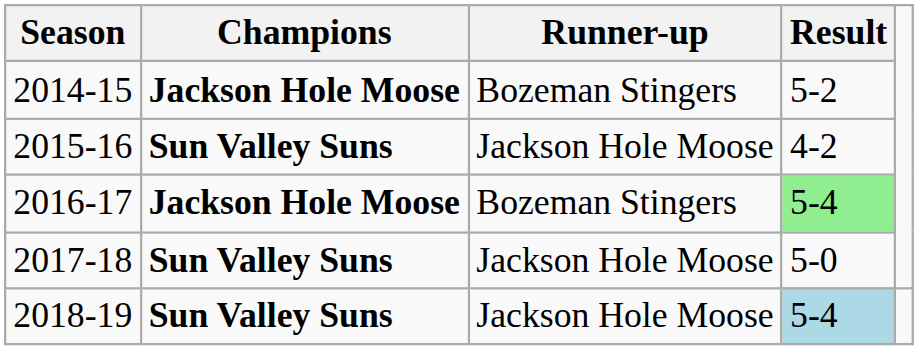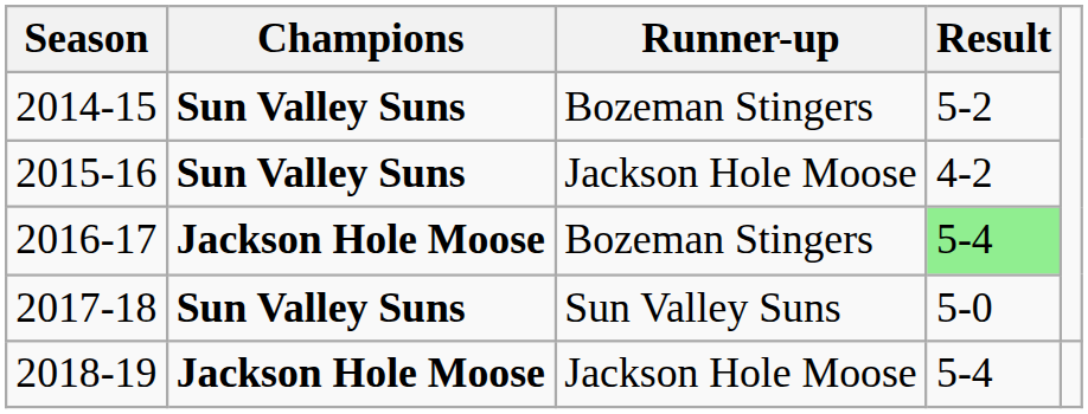2014-15 | Champions: Jackson Hole Moose -> Sun Valley Suns
2017-18 | Runner-up: Jackson Hole Moose -> Sun Valley Suns
2018-19 | Champions: Sun Valley Suns -> Jackson Hole Moose
2018-19 | Result: lightblue background -> no background
